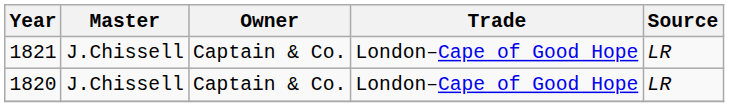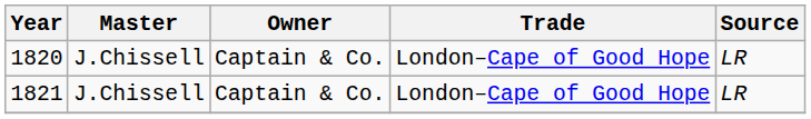rows swapped: 1820 <-> 1821
